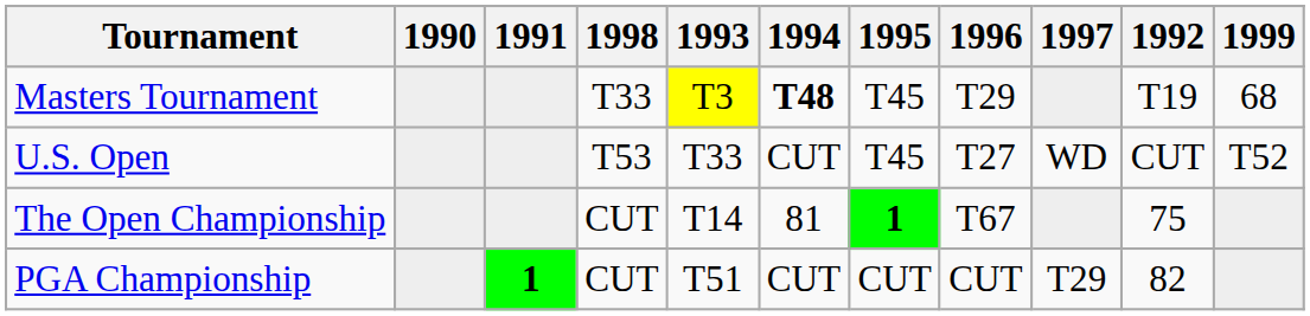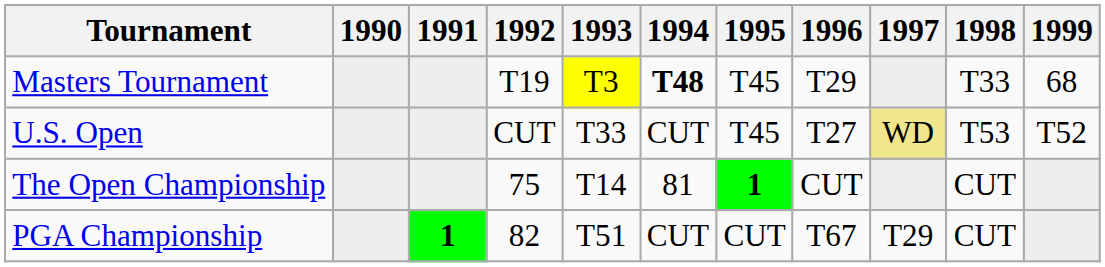columns swapped: 1992 <-> 1998
U.S. Open | 1997: no background -> khaki background
The Open Championship | 1996: T67 -> CUT
PGA Championship | 1996: CUT -> T67
